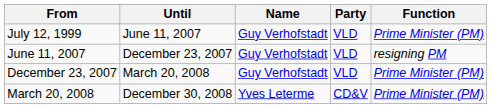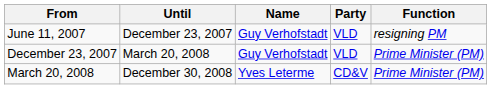- row: July 12, 1999 | June 11, 2007 | Guy Verhofstadt | VLD | Prime Minister (PM)
